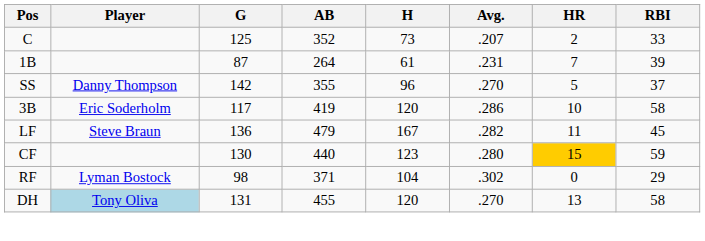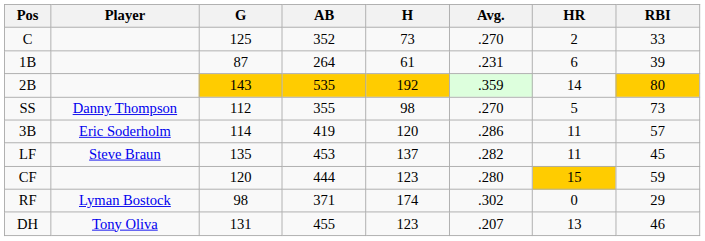C | Avg.: .207 -> .270
1B | HR: 7 -> 6
+ row: 2B | 143 | 535 | 192 | .359 | 14 | 80
SS | G: 142 -> 112
SS | H: 96 -> 98
SS | RBI: 37 -> 73
3B | G: 117 -> 114
3B | HR: 10 -> 11
3B | RBI: 58 -> 57
LF | G: 136 -> 135
LF | AB: 479 -> 453
LF | H: 167 -> 137
CF | G: 130 -> 120
CF | AB: 440 -> 444
RF | H: 104 -> 174
DH | Player: lightblue background -> no background
DH | H: 120 -> 123
DH | Avg.: .270 -> .207
DH | RBI: 58 -> 46
